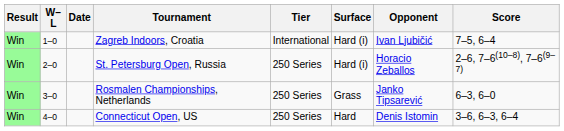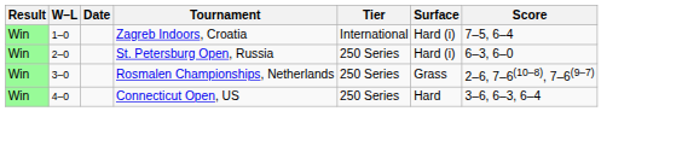- column: Opponent | Ivan Ljubičić | Horacio Zeballos | Janko Tipsarević | Denis Istomin
St. Petersburg Open, Russia | Score: 2–6, 7–6(10–8), 7–6(9–7) -> 6–3, 6–0
Rosmalen Championships, Netherlands | Score: 6–3, 6–0 -> 2–6, 7–6(10–8), 7–6(9–7)
